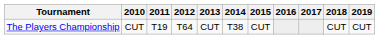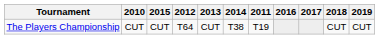columns swapped: 2011 <-> 2015
